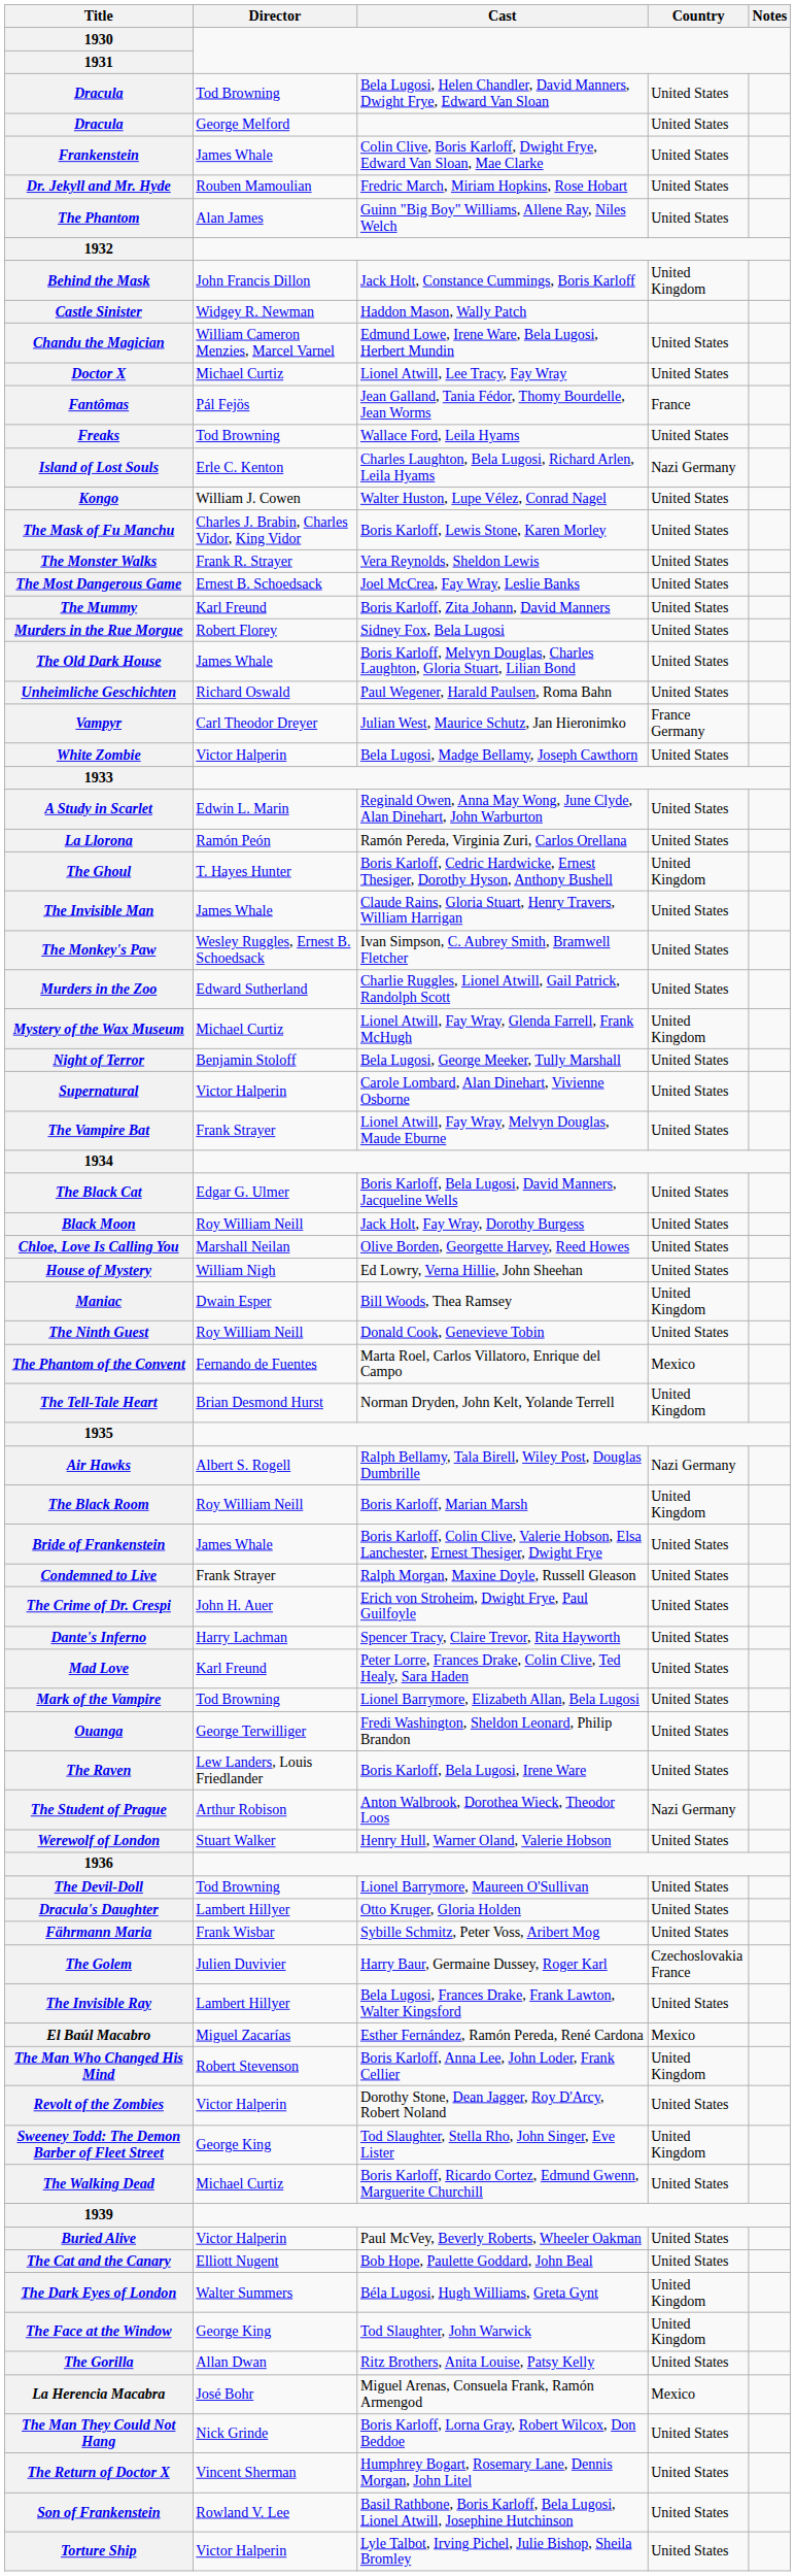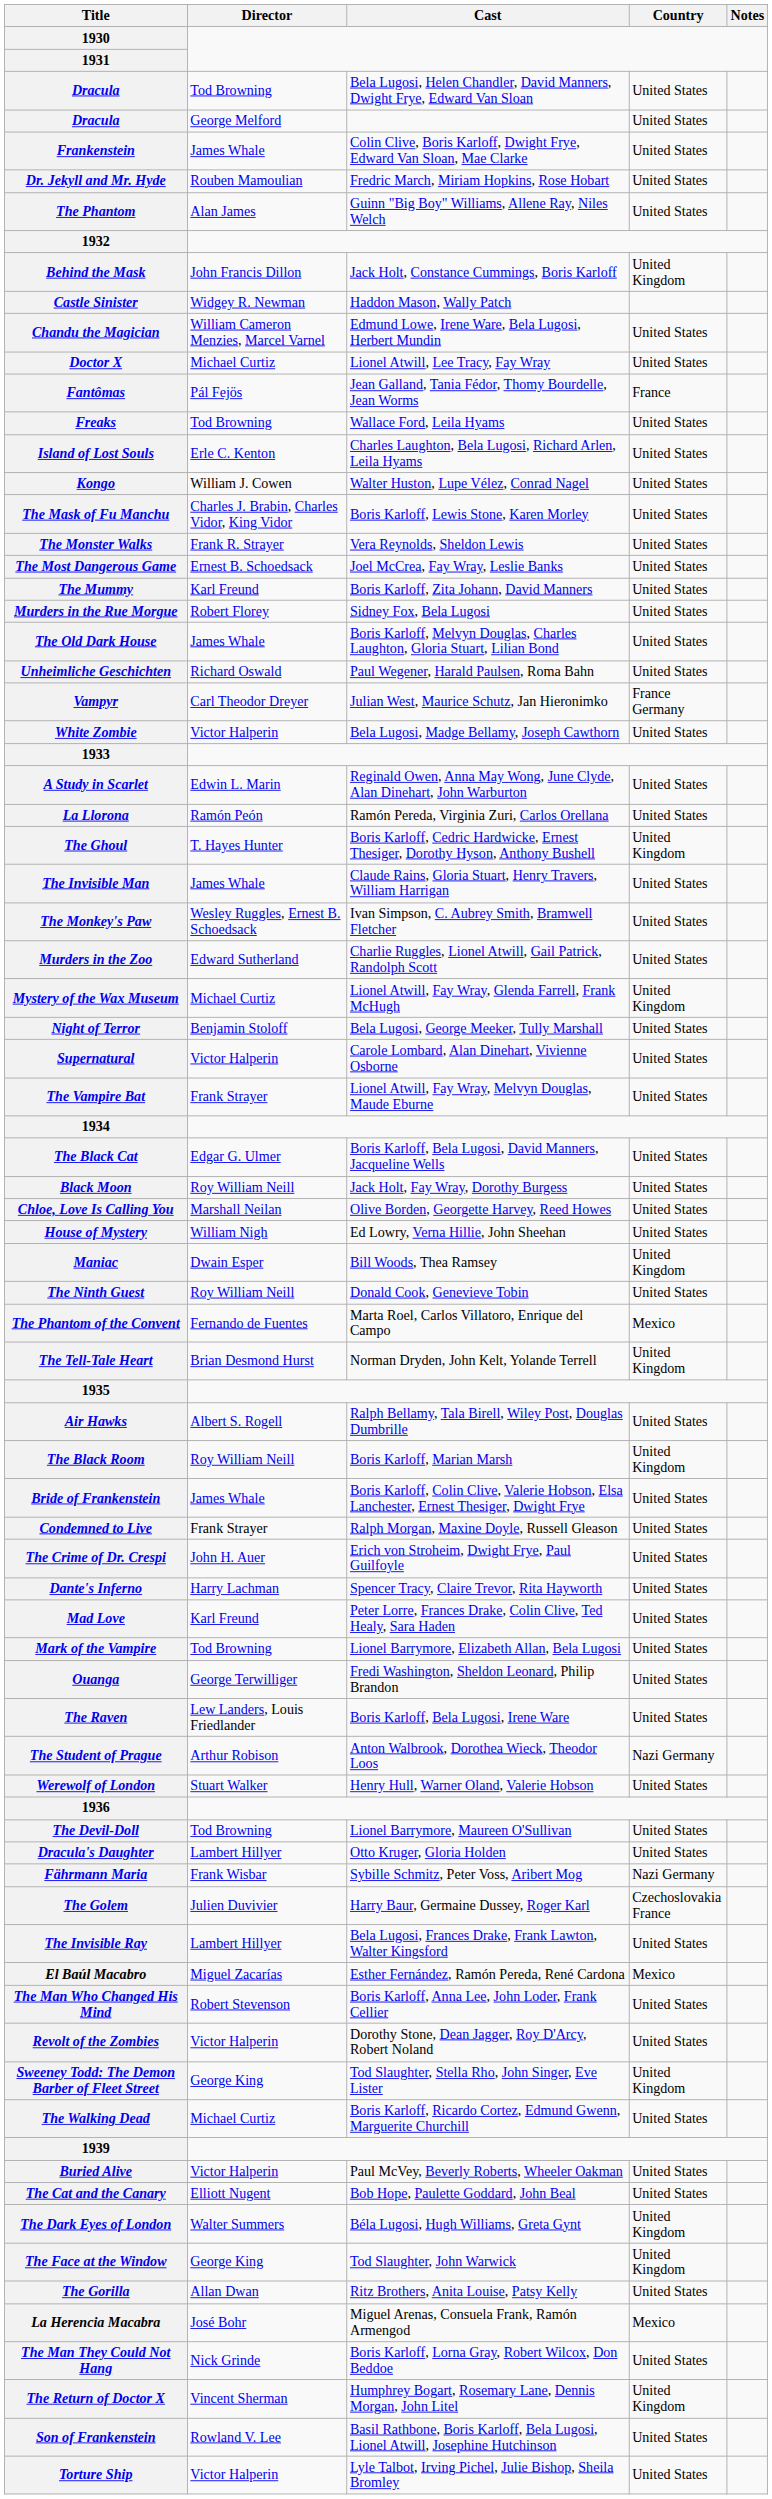Island of Lost Souls | Country: Nazi Germany -> United States
Air Hawks | Country: Nazi Germany -> United States
Fährmann Maria | Country: United States -> Nazi Germany
The Man Who Changed His Mind | Country: United Kingdom -> United States
The Return of Doctor X | Country: United States -> United Kingdom
